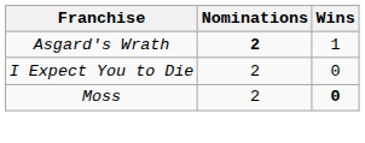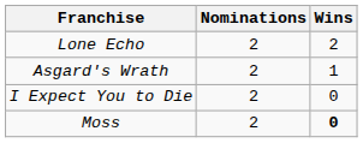+ row: Lone Echo | 2 | 2
Asgard's Wrath | Nominations: bold -> normal
